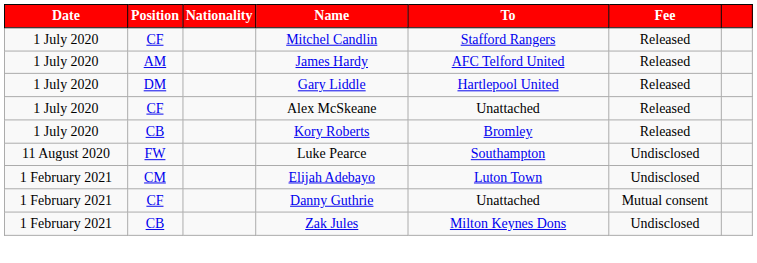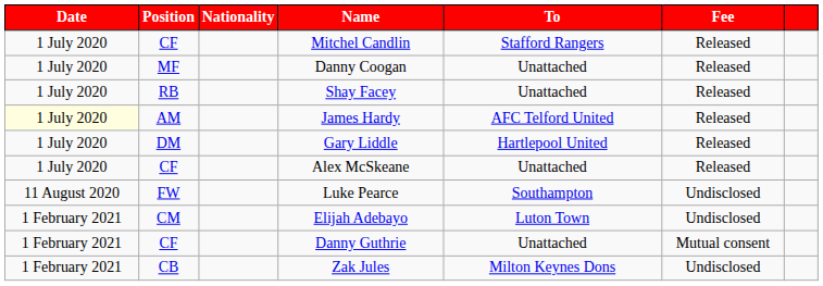+ row: 1 July 2020 | MF | Danny Coogan | Unattached | Released
+ row: 1 July 2020 | RB | Shay Facey | Unattached | Released
James Hardy | Date: no background -> lightyellow background
- row: 1 July 2020 | CB | Kory Roberts | Bromley | Released
